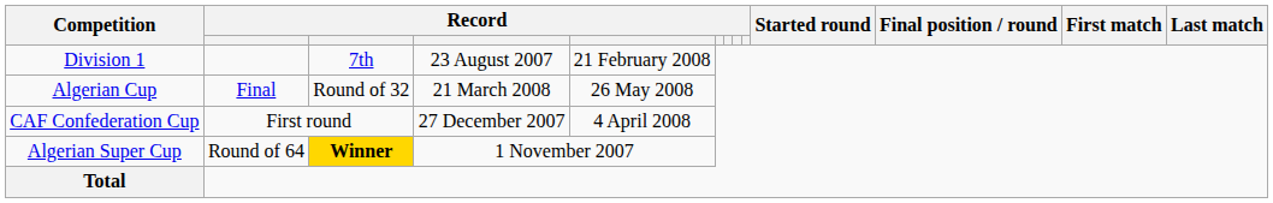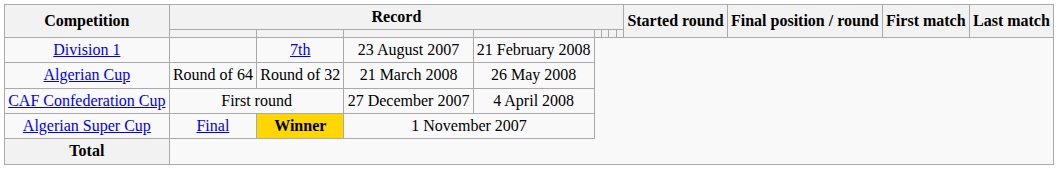Algerian Cup | column 2: Final -> Round of 64
Algerian Super Cup | column 2: Round of 64 -> Final
